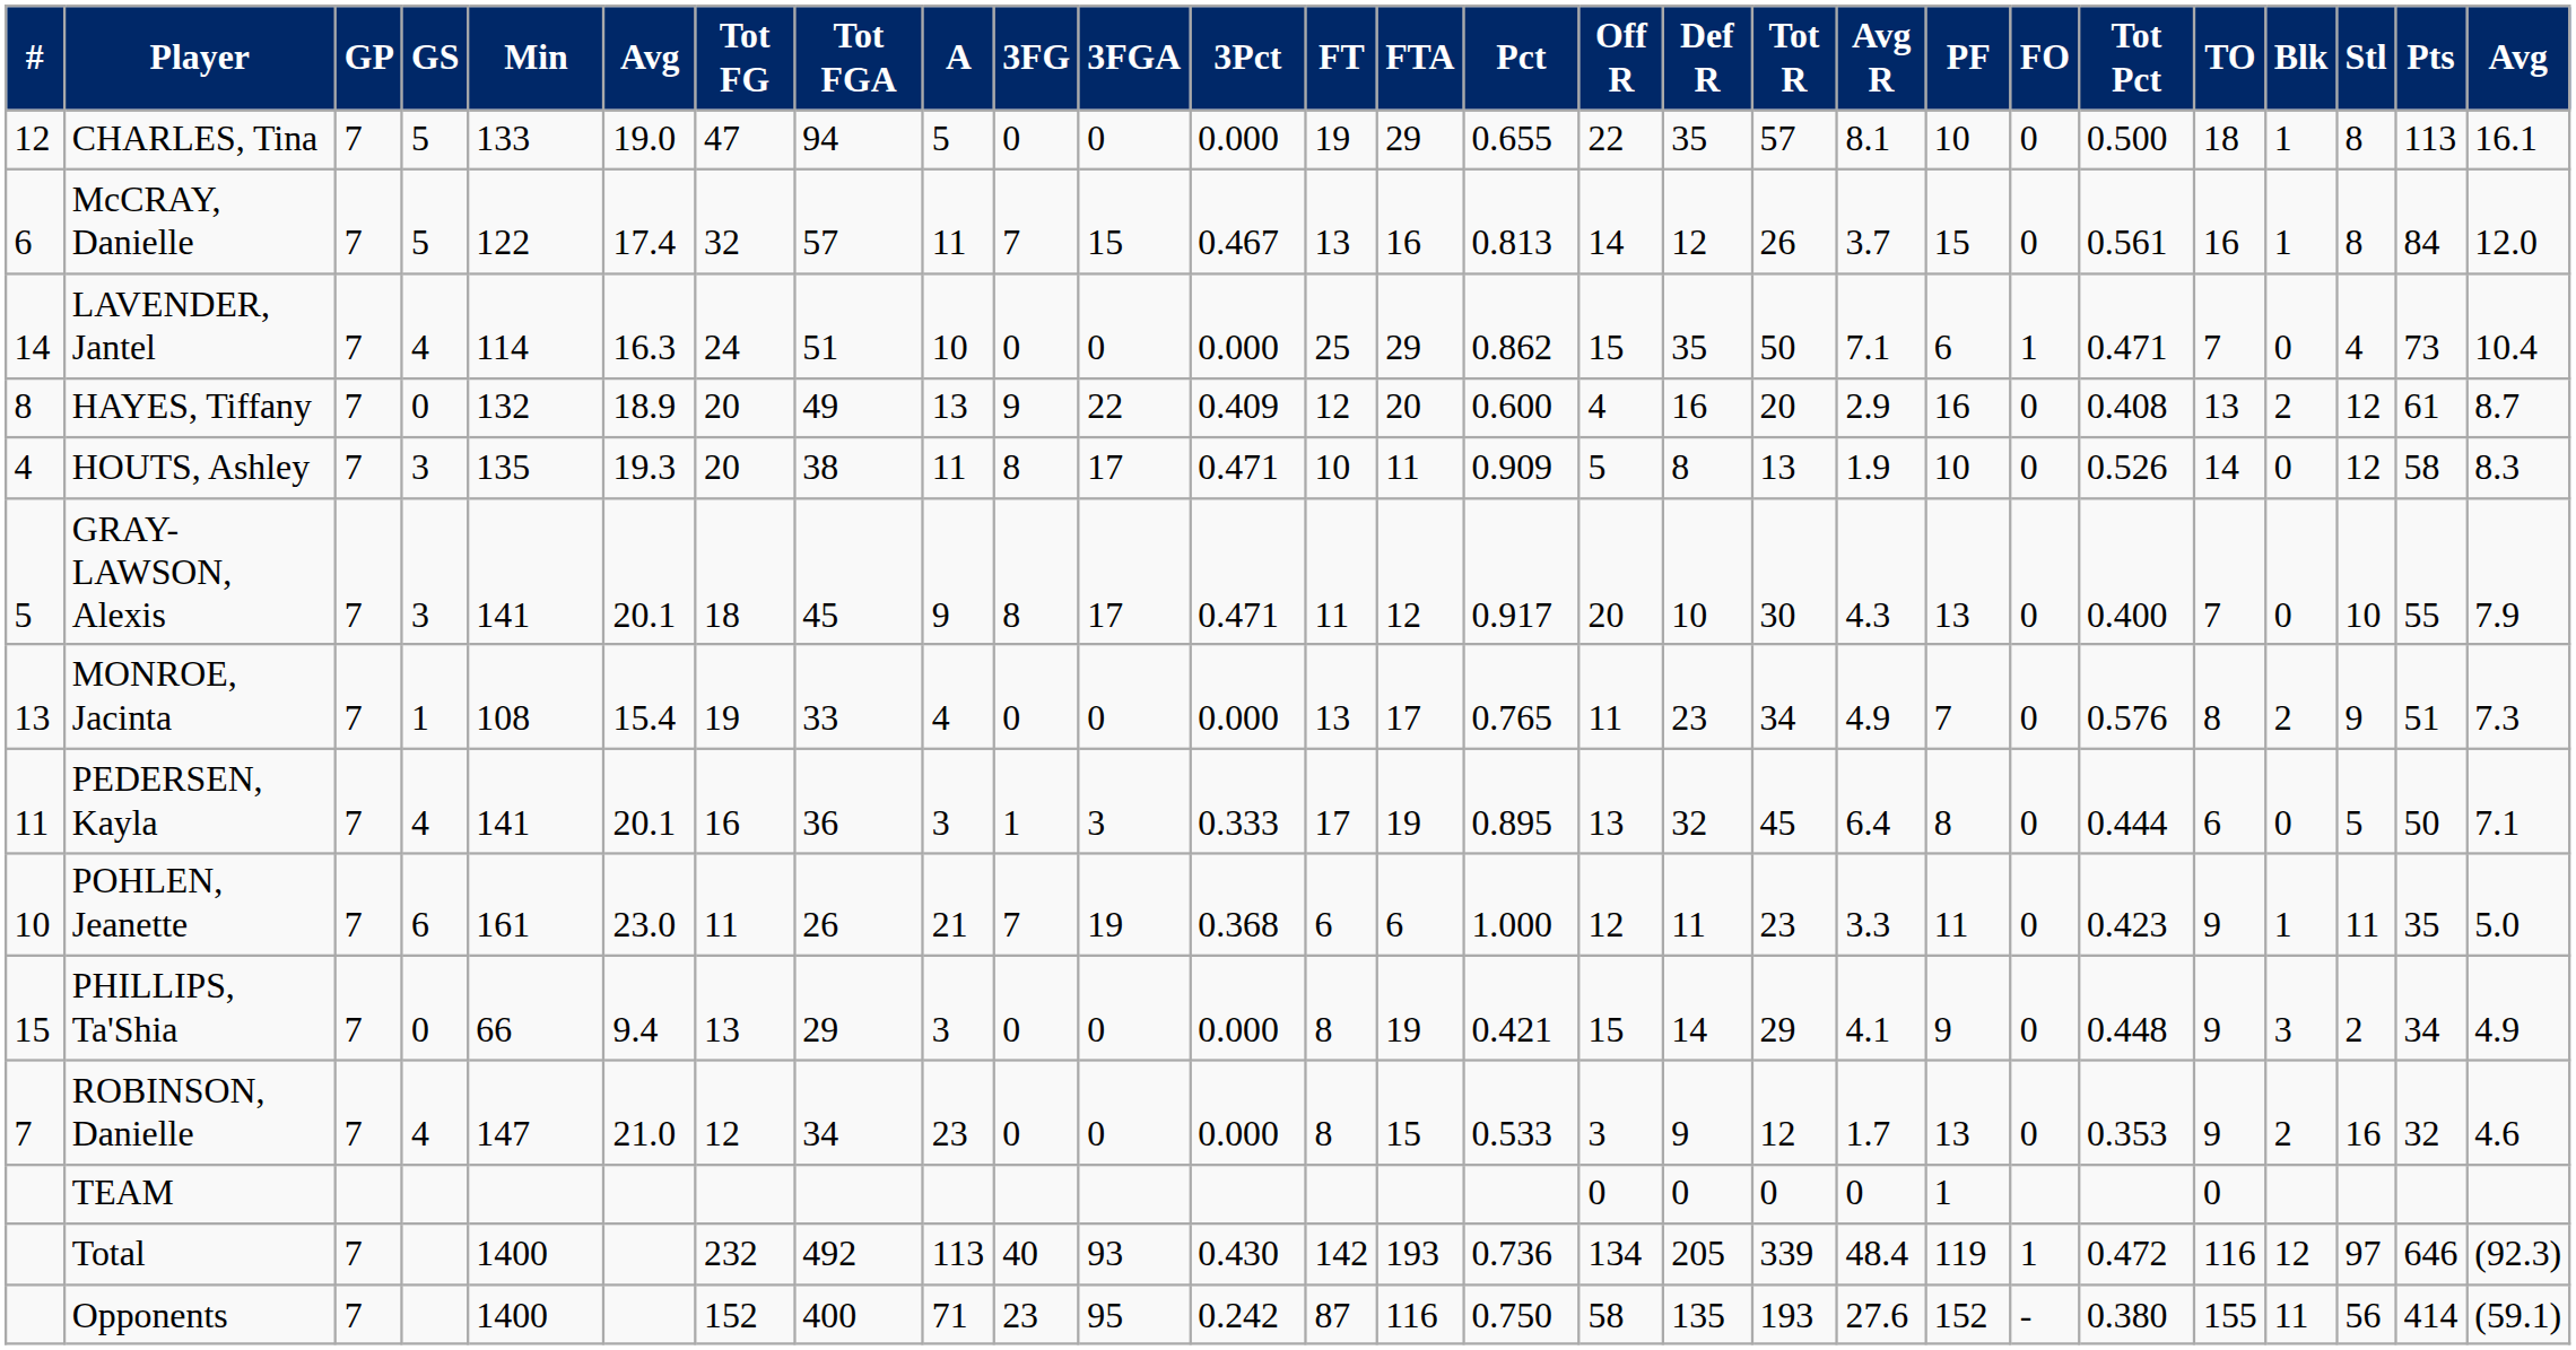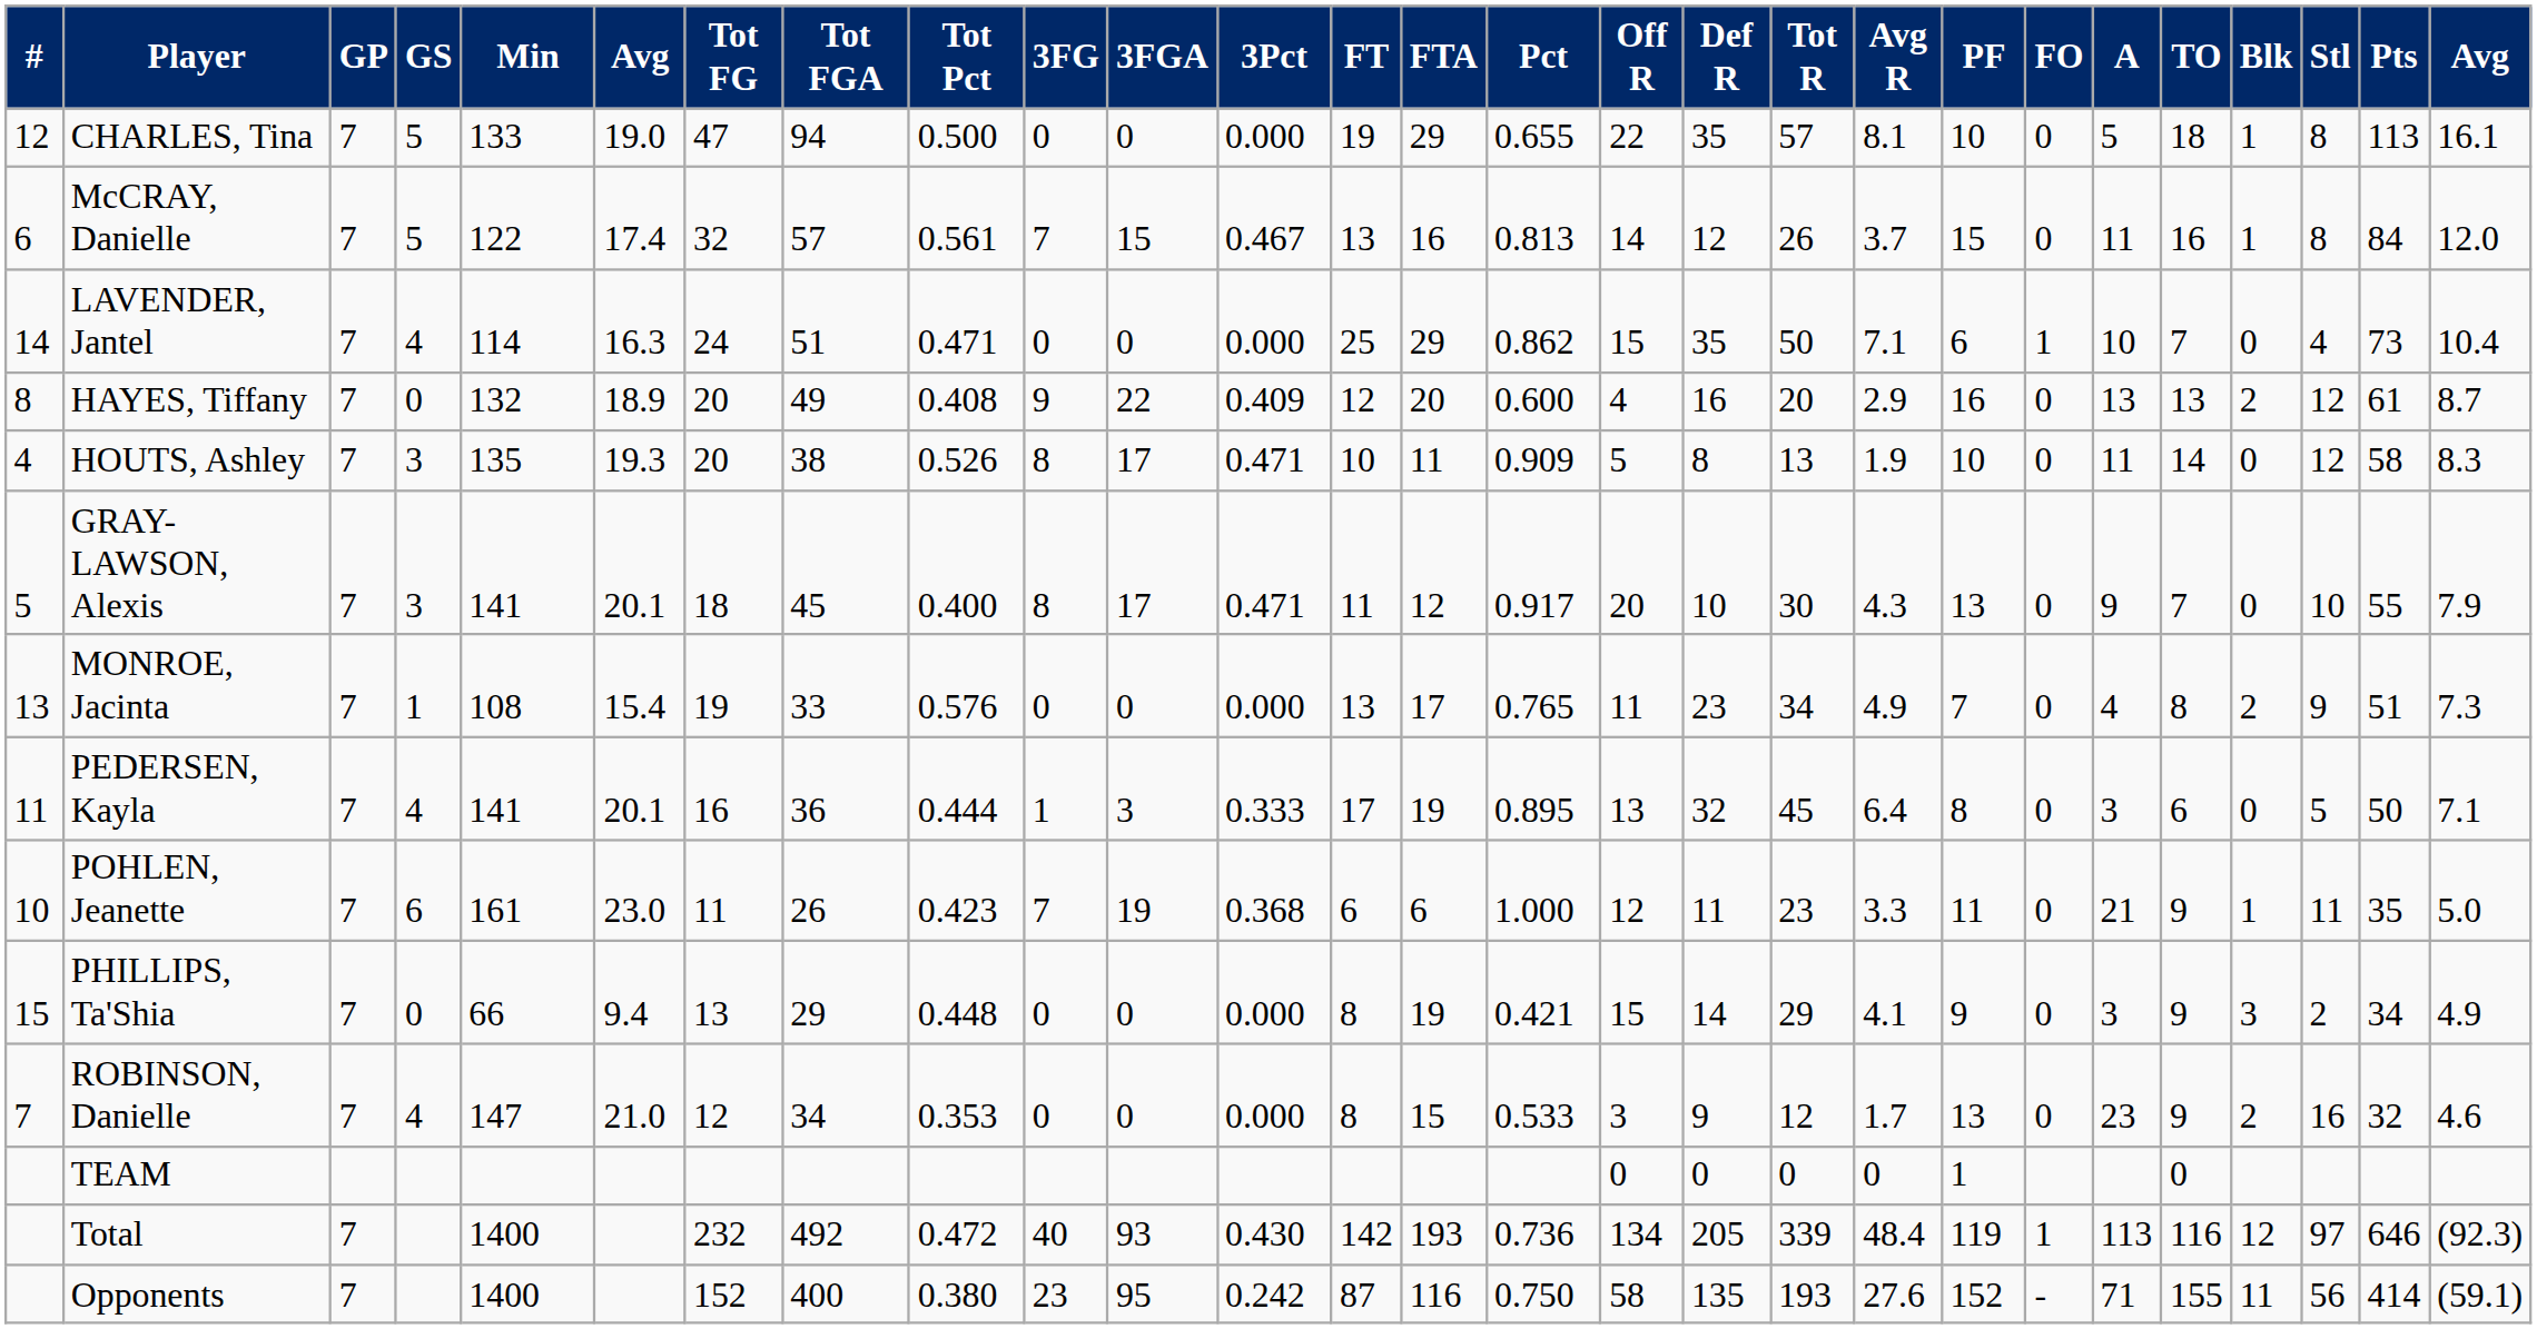columns swapped: Tot Pct <-> A
